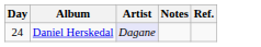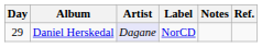+ column: Label | NorCD
Daniel Herskedal | Day: 24 -> 29
